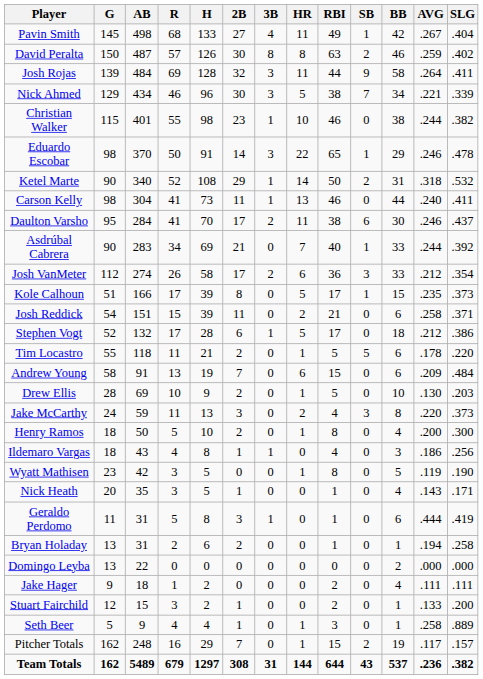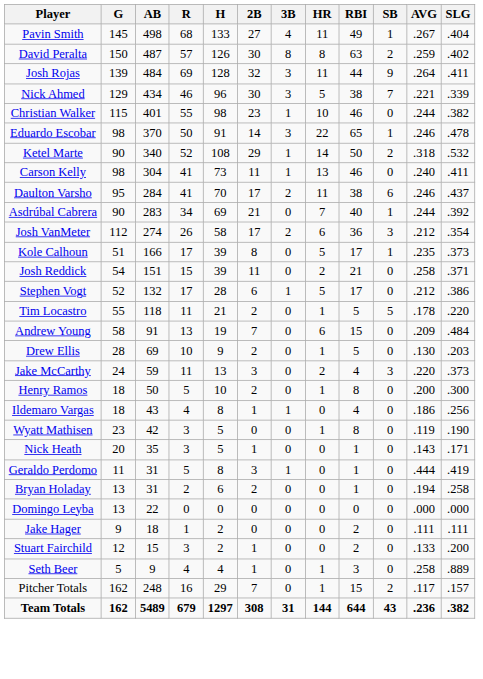- column: BB | 42 | 46 | 58 | 34 | 38 | 29 | 31 | 44 | 30 | 33 | 33 | 15 | 6 | 18 | 6 | 6 | 10 | 8 | 4 | 3 | 5 | 4 | 6 | 1 | 2 | 4 | 1 | 1 | 19 | 537
